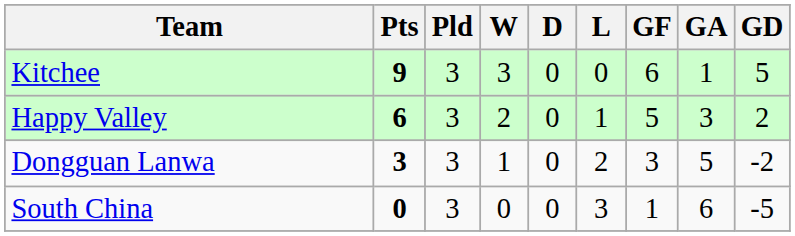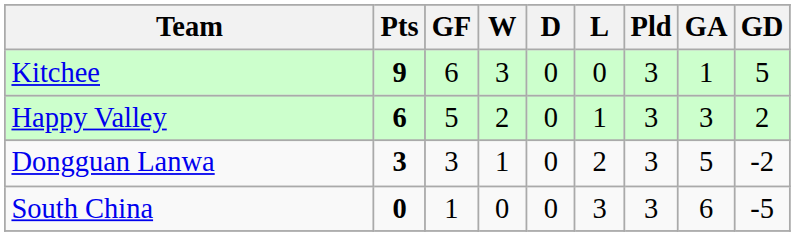columns swapped: Pld <-> GF
